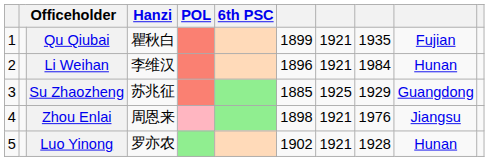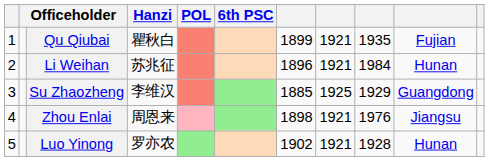Li Weihan | Hanzi: 李维汉 -> 苏兆征
Su Zhaozheng | Hanzi: 苏兆征 -> 李维汉
